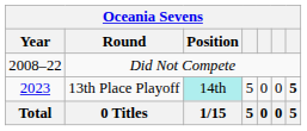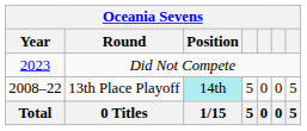Did Not Compete | Year: 2008–22 -> 2023
13th Place Playoff | Year: 2023 -> 2008–22
13th Place Playoff | column 7: bold -> normal
